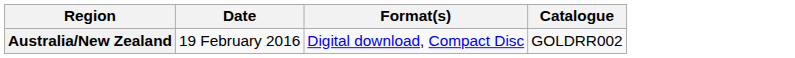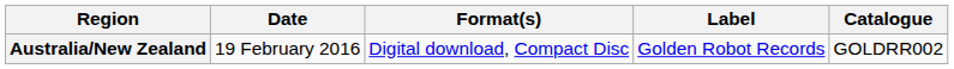+ column: Label | Golden Robot Records
